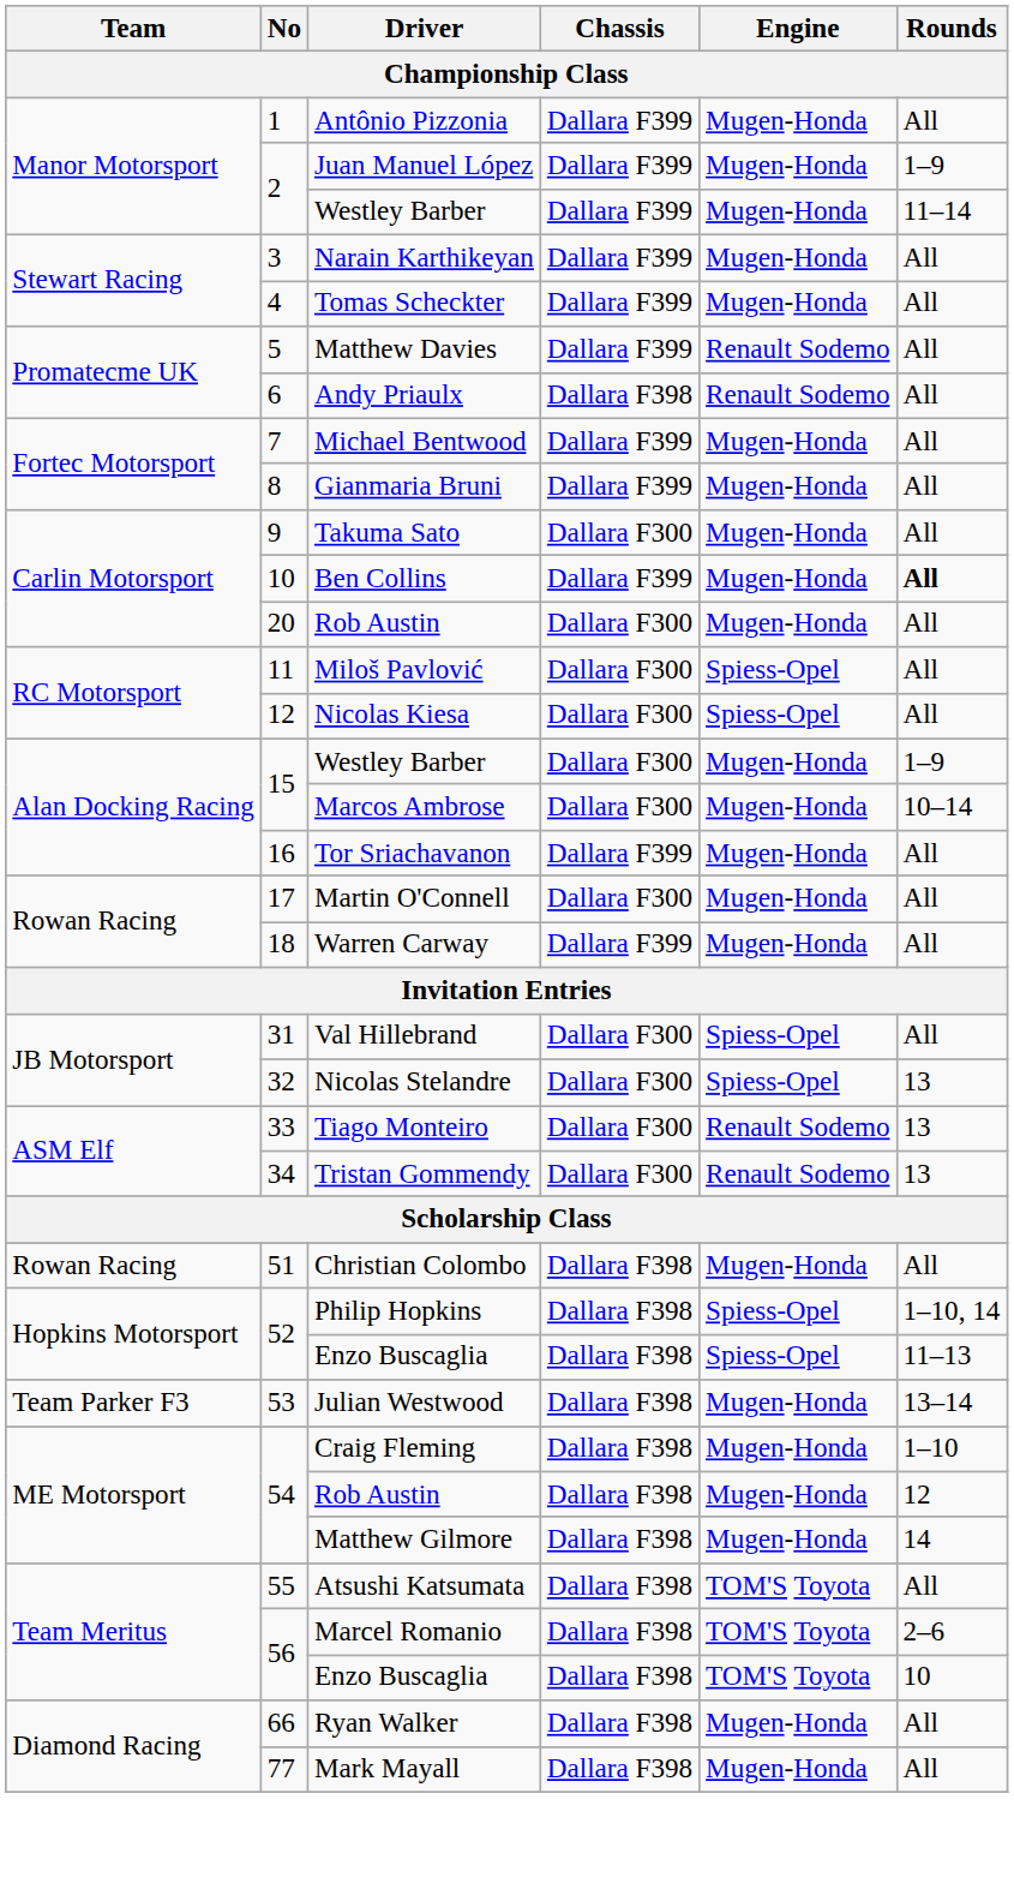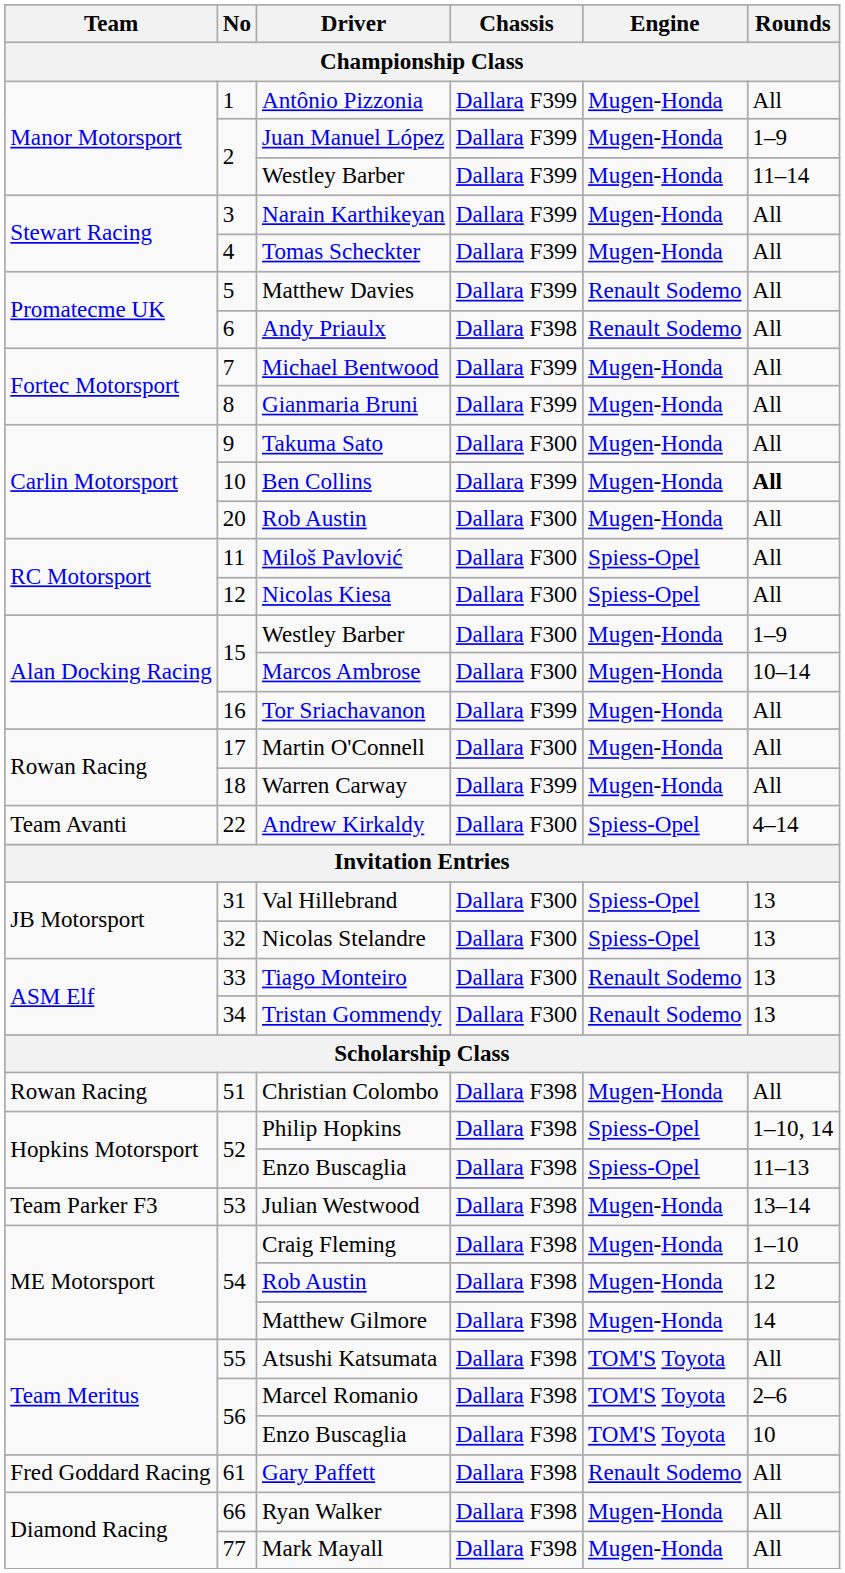+ row: Team Avanti | 22 | Andrew Kirkaldy | Dallara F300 | Spiess-Opel | 4–14
Val Hillebrand | Rounds: All -> 13
+ row: Fred Goddard Racing | 61 | Gary Paffett | Dallara F398 | Renault Sodemo | All
